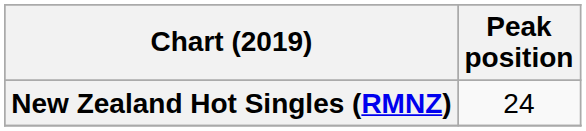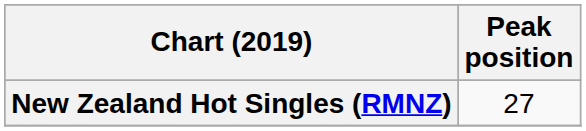New Zealand Hot Singles (RMNZ) | Peak position: 24 -> 27
